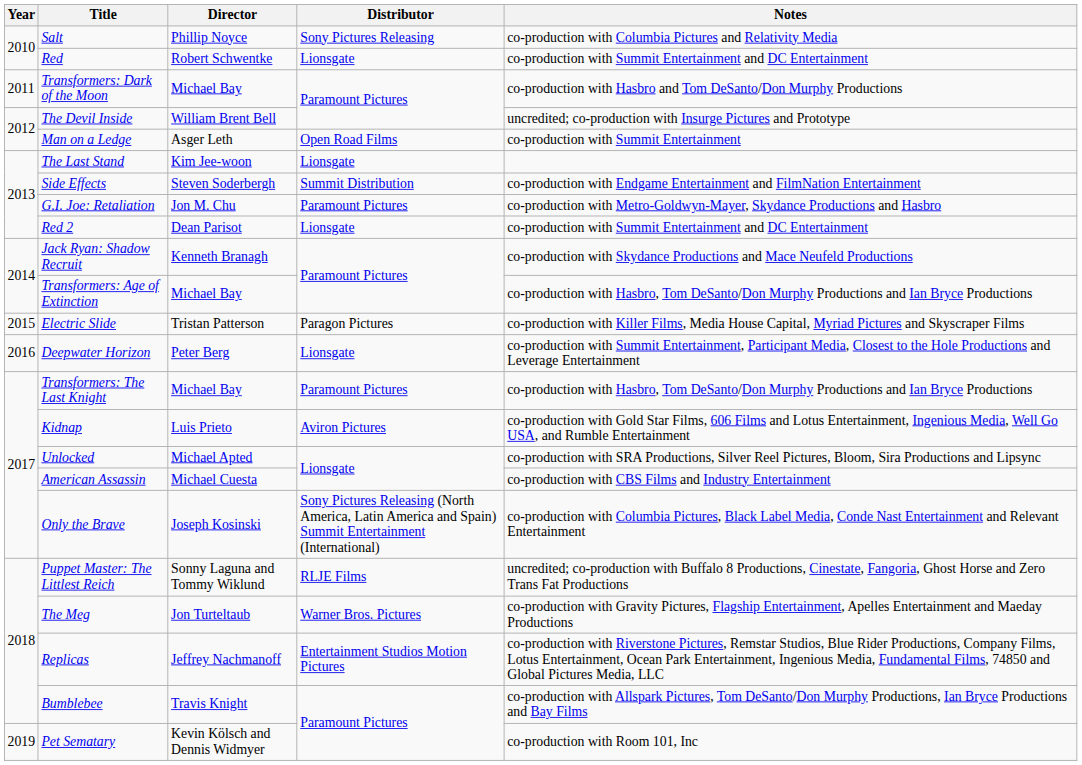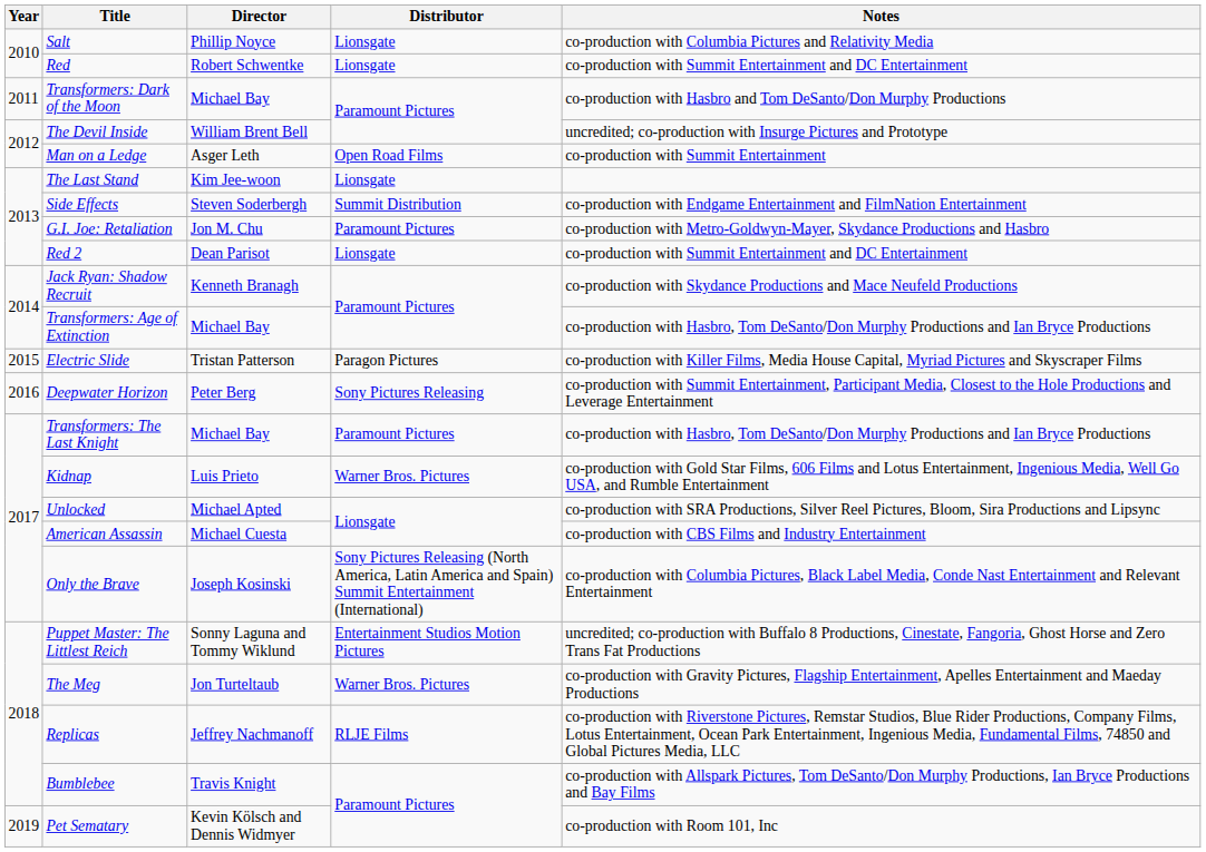Salt | Distributor: Sony Pictures Releasing -> Lionsgate
Deepwater Horizon | Distributor: Lionsgate -> Sony Pictures Releasing
Kidnap | Distributor: Aviron Pictures -> Warner Bros. Pictures
Puppet Master: The Littlest Reich | Distributor: RLJE Films -> Entertainment Studios Motion Pictures
Replicas | Distributor: Entertainment Studios Motion Pictures -> RLJE Films
